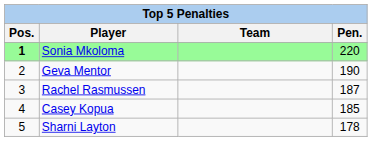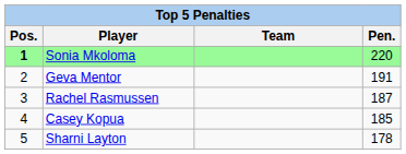Geva Mentor | Pen.: 190 -> 191
